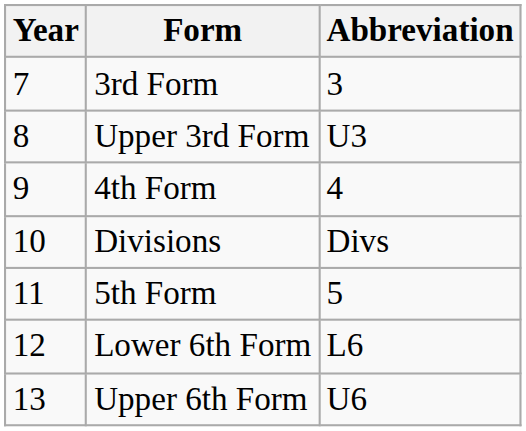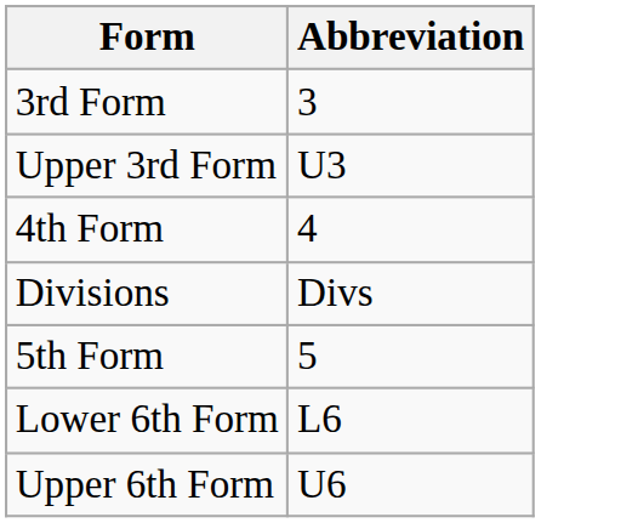- column: Year | 7 | 8 | 9 | 10 | 11 | 12 | 13
